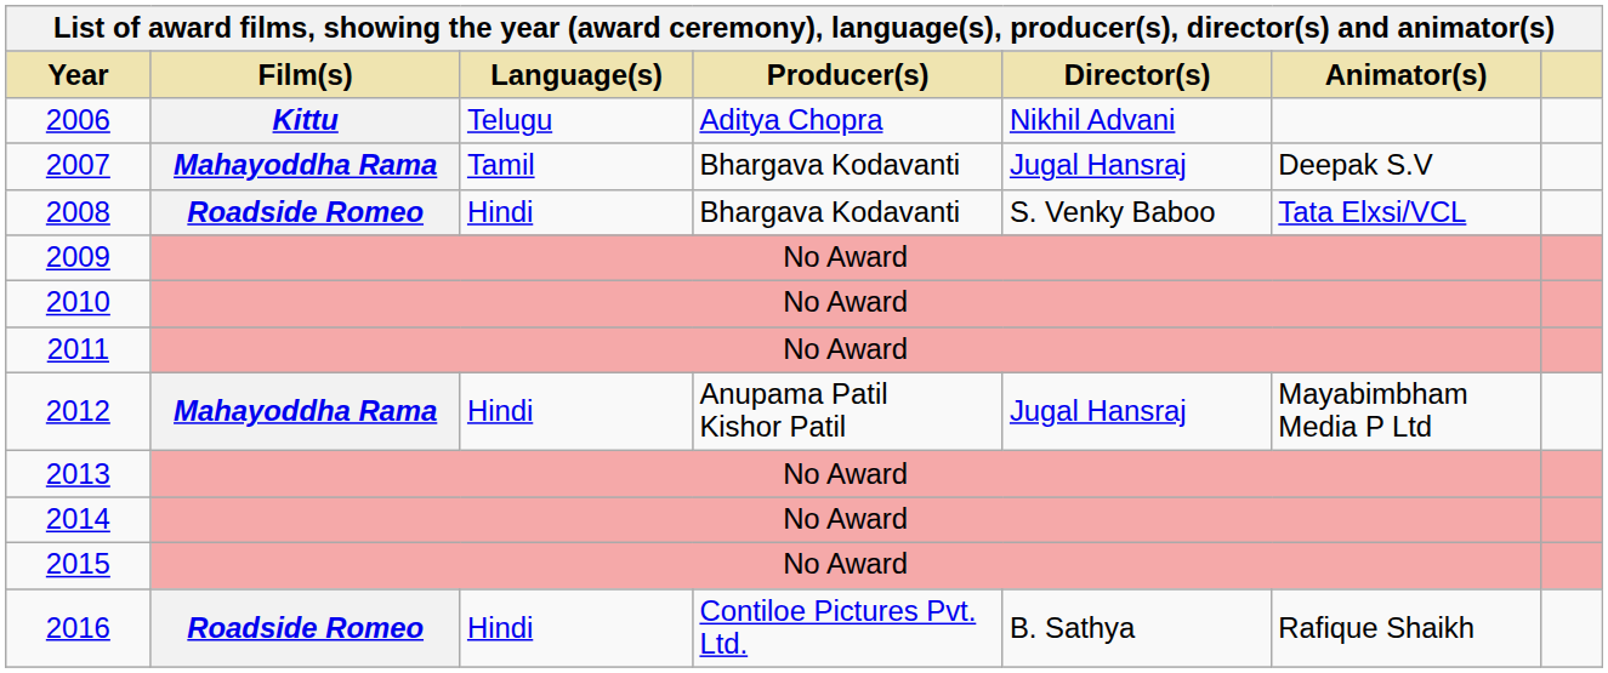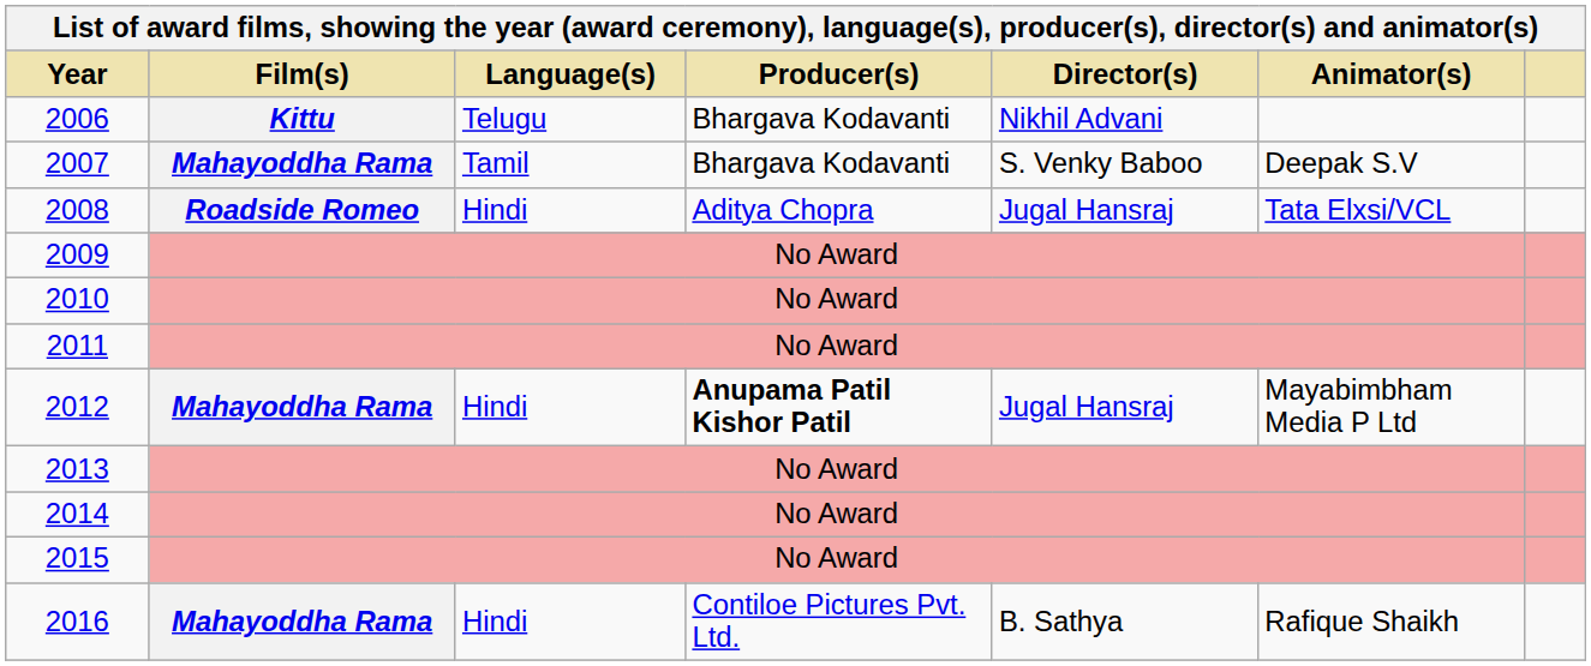2006 | Producer(s): Aditya Chopra -> Bhargava Kodavanti
2007 | Director(s): Jugal Hansraj -> S. Venky Baboo
2008 | Producer(s): Bhargava Kodavanti -> Aditya Chopra
2008 | Director(s): S. Venky Baboo -> Jugal Hansraj
2012 | Producer(s): normal -> bold
2016 | Film(s): Roadside Romeo -> Mahayoddha Rama
